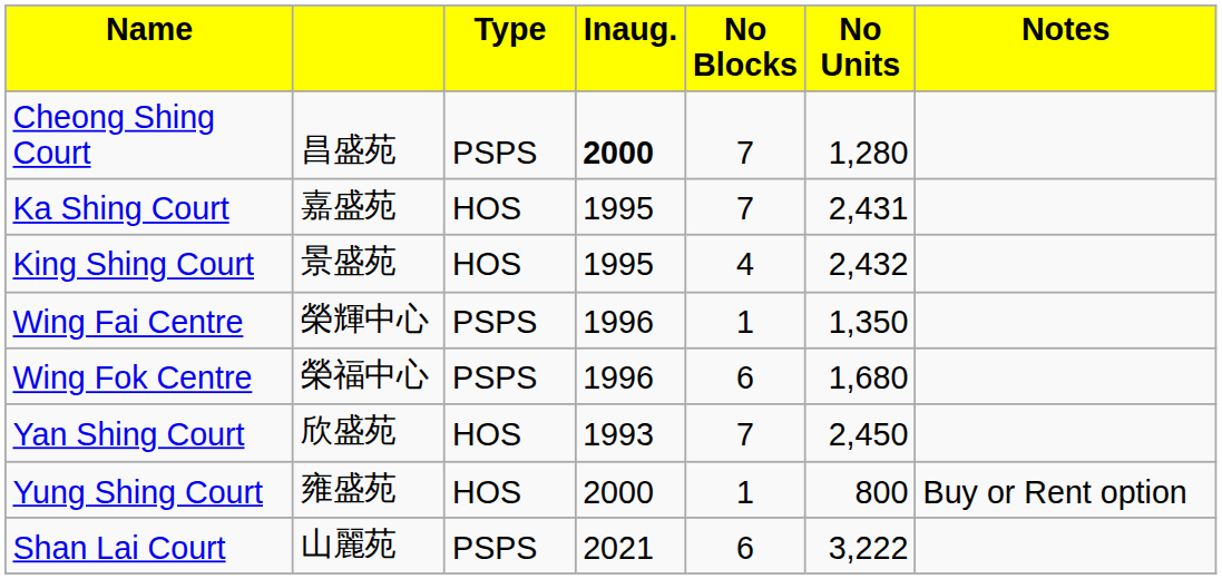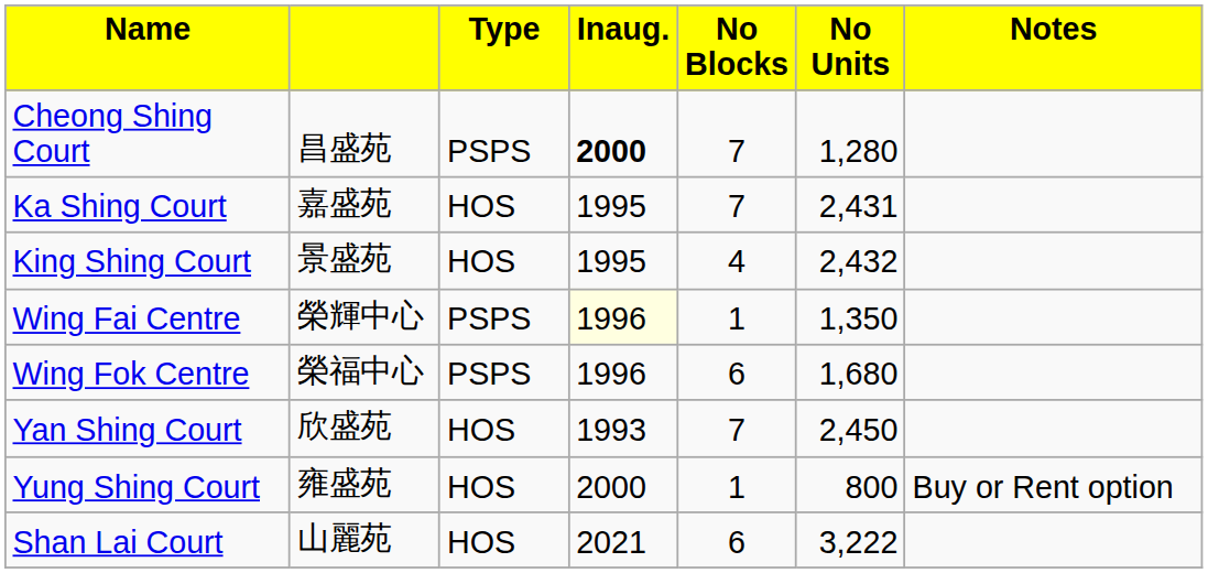Wing Fai Centre | column 4: no background -> lightyellow background
Shan Lai Court | column 3: PSPS -> HOS
